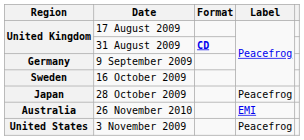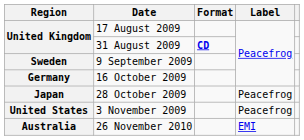9 September 2009 | Region: Germany -> Sweden
16 October 2009 | Region: Sweden -> Germany
rows swapped: 3 November 2009 <-> 26 November 2010
